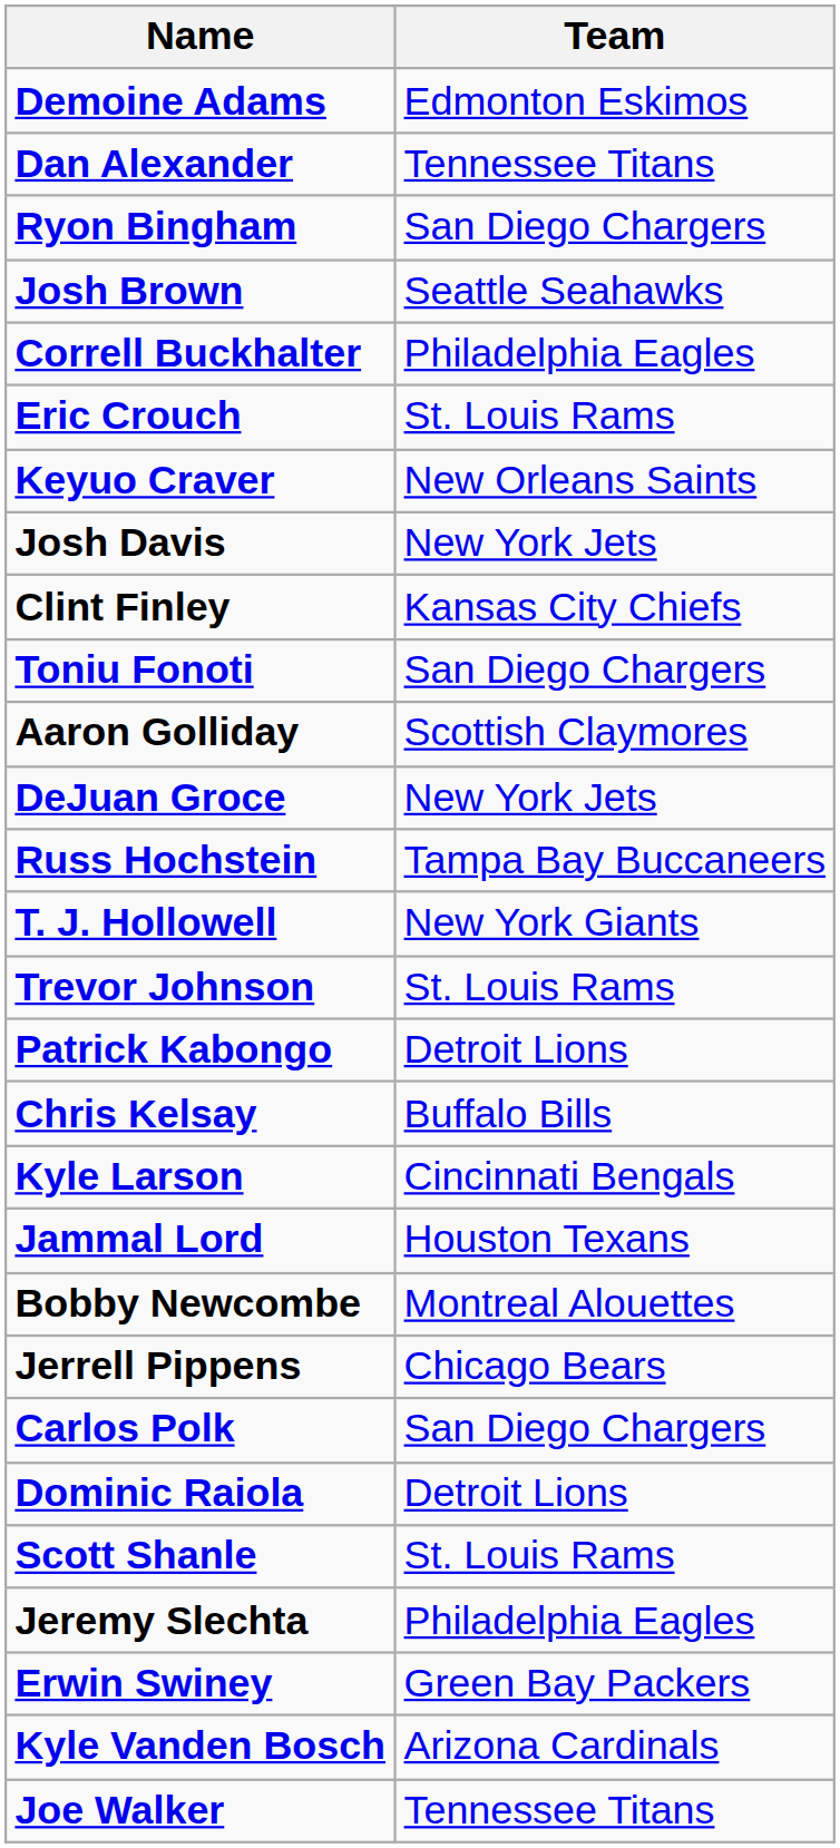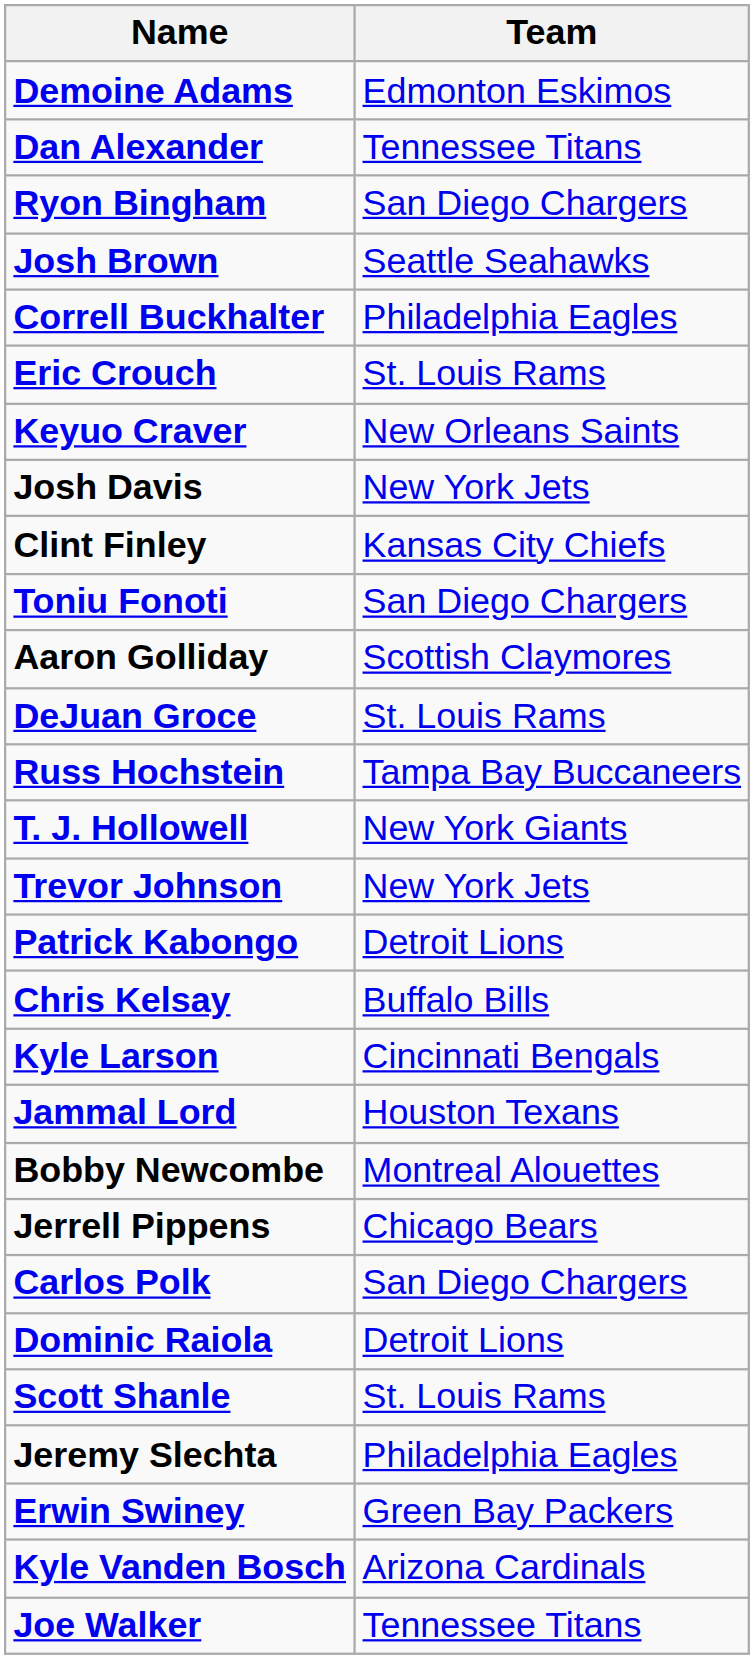DeJuan Groce | Team: New York Jets -> St. Louis Rams
Trevor Johnson | Team: St. Louis Rams -> New York Jets
